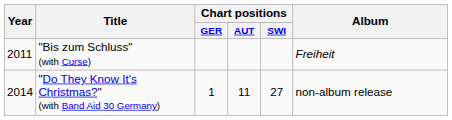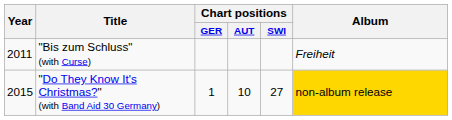"Do They Know It's Christmas?" (with Band Aid 30 Germany) | Year: 2014 -> 2015
"Do They Know It's Christmas?" (with Band Aid 30 Germany) | Chart positions / AUT: 11 -> 10
"Do They Know It's Christmas?" (with Band Aid 30 Germany) | Album: no background -> gold background
